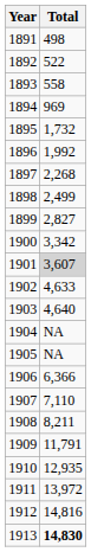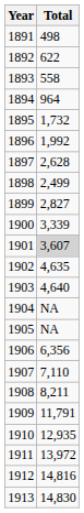1892 | Total: 522 -> 622
1894 | Total: 969 -> 964
1897 | Total: 2,268 -> 2,628
1900 | Total: 3,342 -> 3,339
1902 | Total: 4,633 -> 4,635
1906 | Total: 6,366 -> 6,356
1913 | Total: bold -> normal
